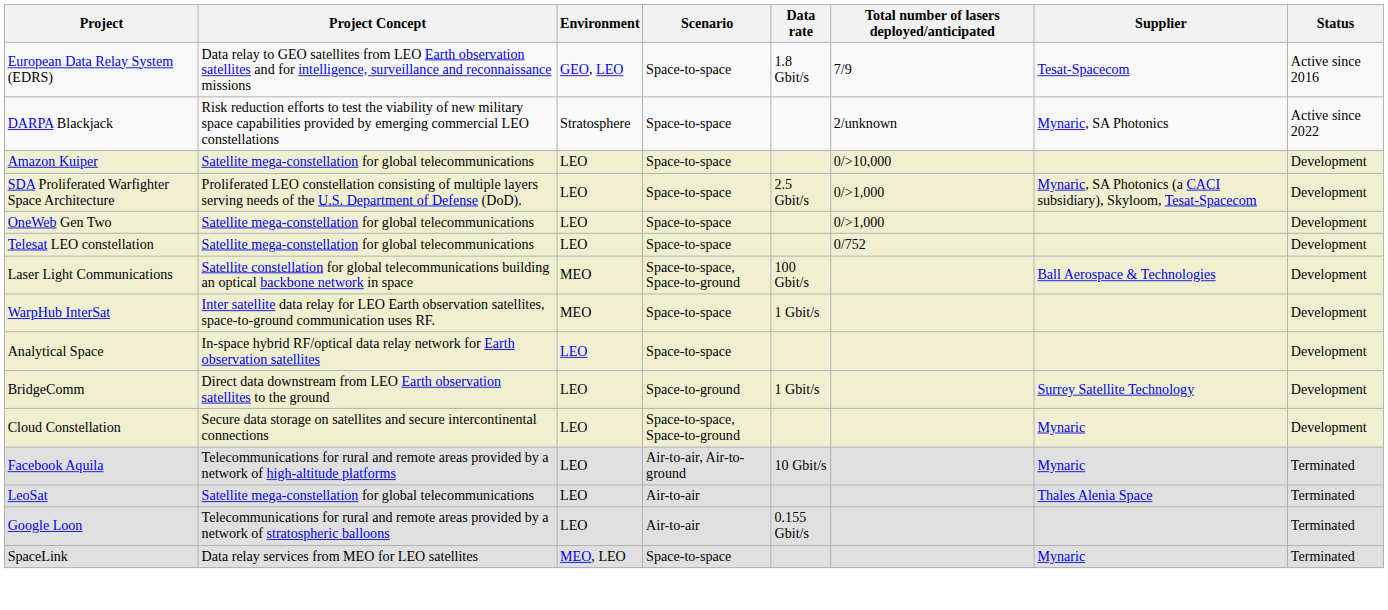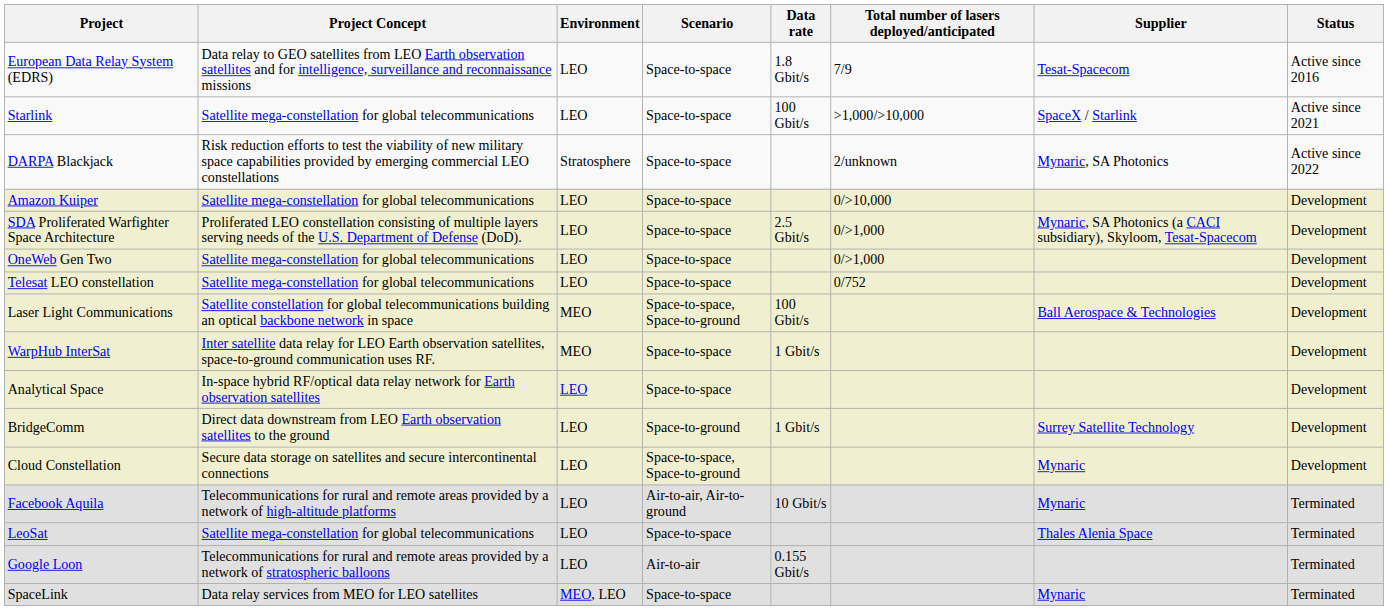European Data Relay System (EDRS) | Environment: GEO, LEO -> LEO
+ row: Starlink | Satellite mega-constellation for global telecommunications | LEO | Space-to-space | 100 Gbit/s | >1,000/>10,000 | SpaceX / Starlink | Active since 2021
LeoSat | Scenario: Air-to-air -> Space-to-space
